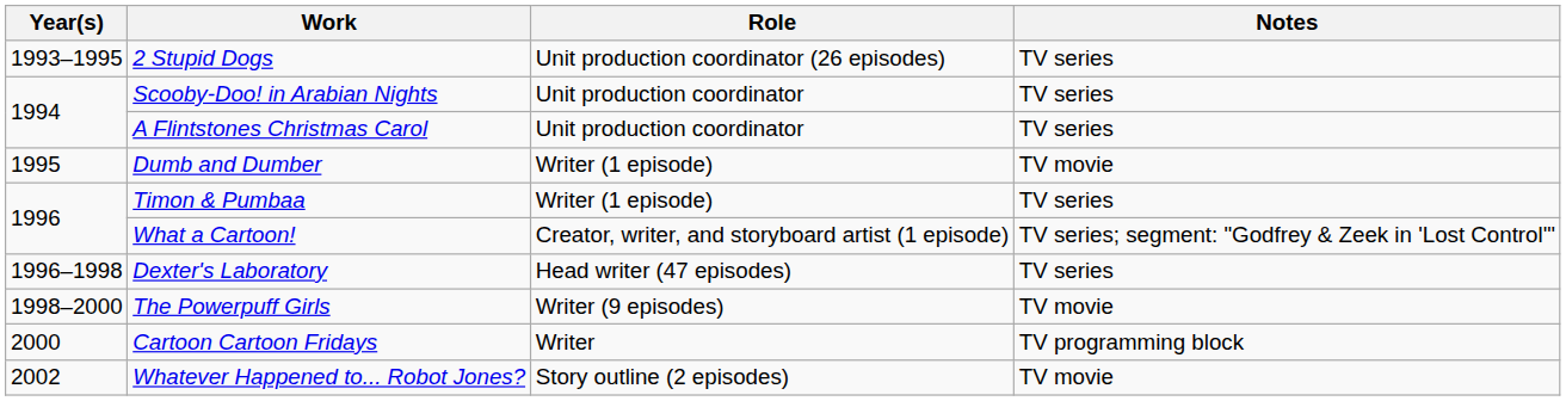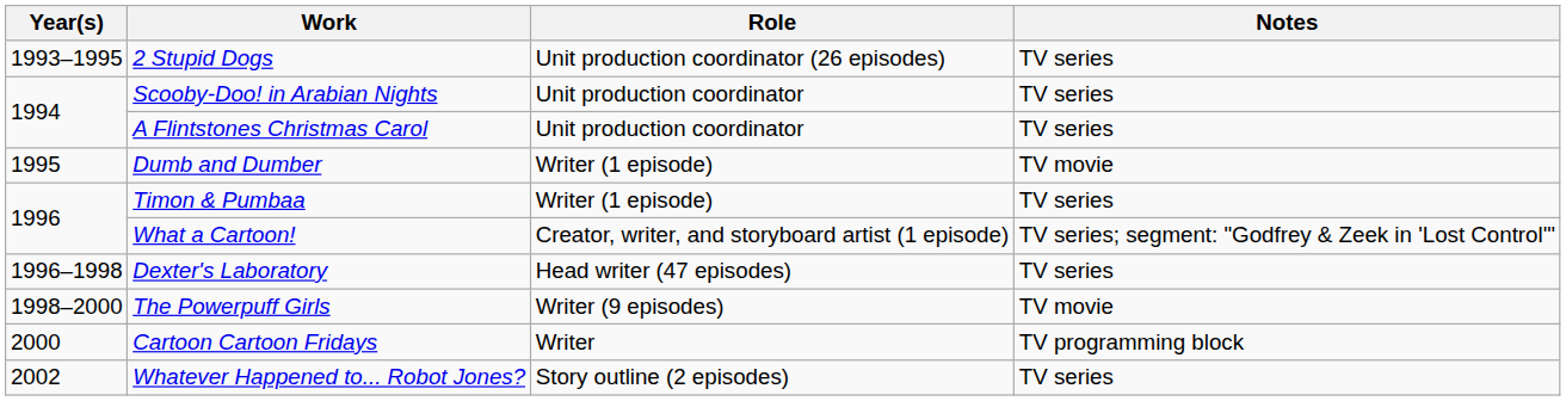Whatever Happened to... Robot Jones? | Notes: TV movie -> TV series
